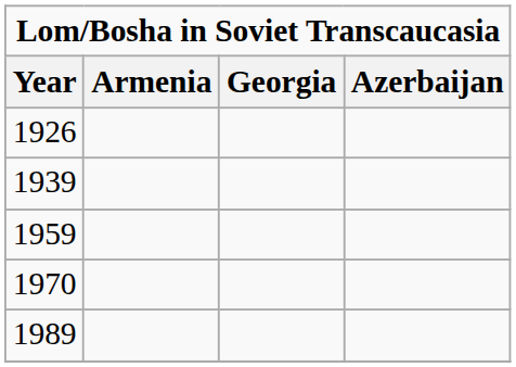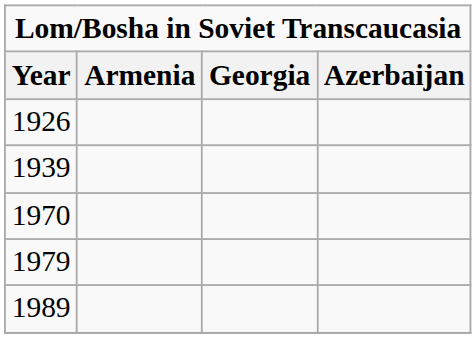- row: 1959
+ row: 1979
